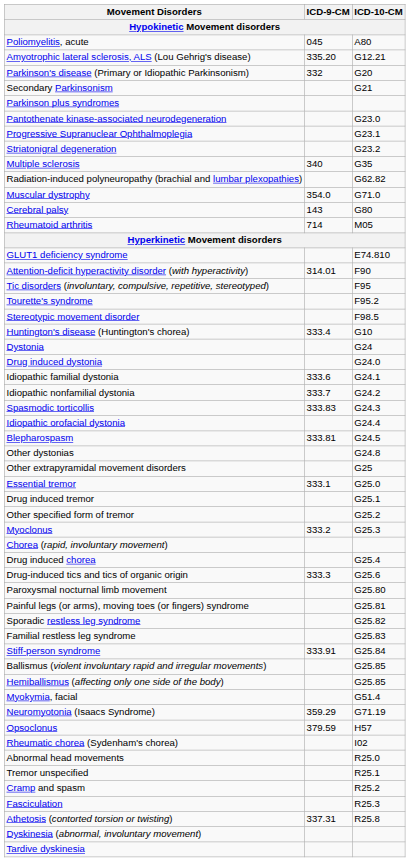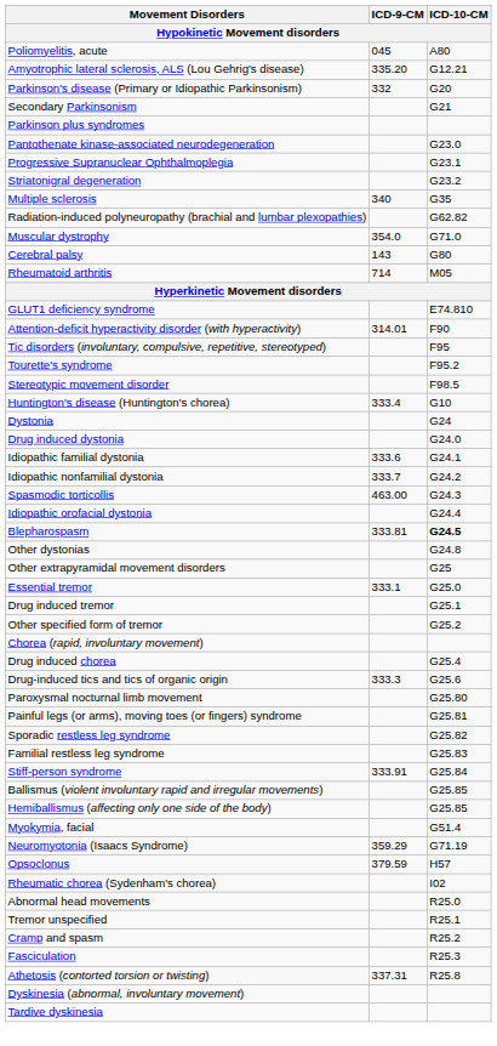Spasmodic torticollis | ICD-9-CM: 333.83 -> 463.00
Blepharospasm | ICD-10-CM: normal -> bold
- row: Myoclonus | 333.2 | G25.3
